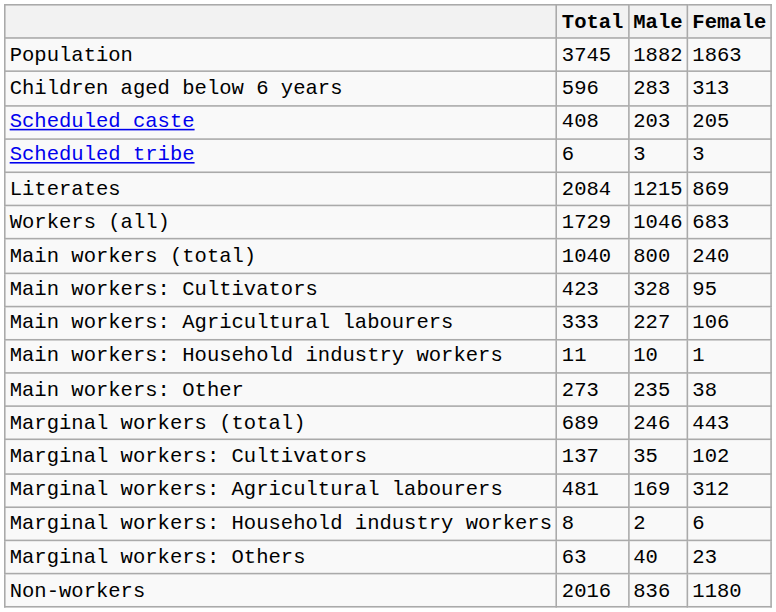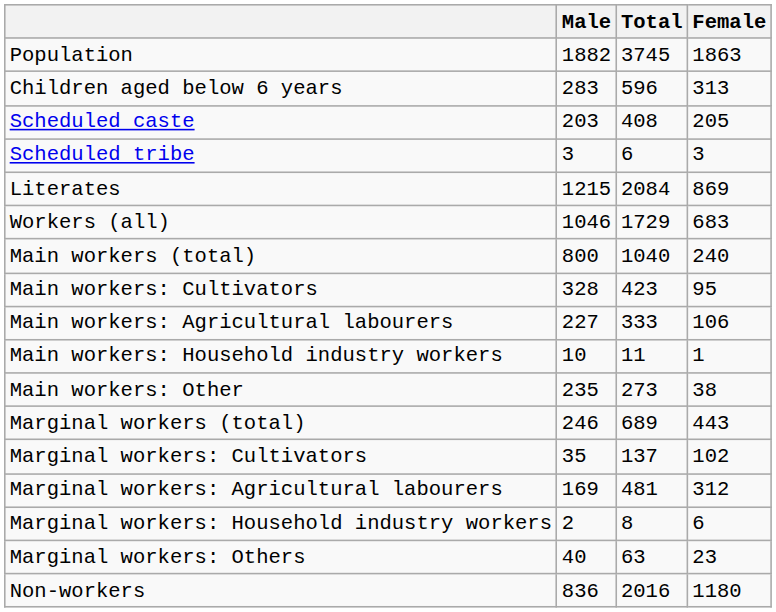columns swapped: Total <-> Male
